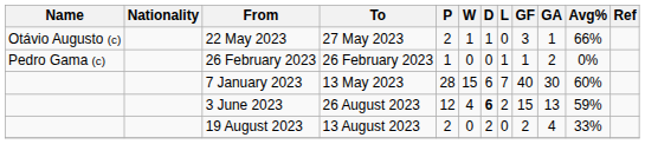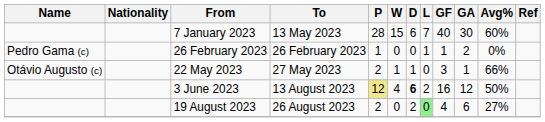rows swapped: 7 January 2023 <-> 22 May 2023
3 June 2023 | To: 26 August 2023 -> 13 August 2023
3 June 2023 | P: no background -> khaki background
3 June 2023 | GF: 15 -> 16
3 June 2023 | GA: 13 -> 12
3 June 2023 | Avg%: 59% -> 50%
19 August 2023 | To: 13 August 2023 -> 26 August 2023
19 August 2023 | L: no background -> lightgreen background
19 August 2023 | GF: 2 -> 4
19 August 2023 | GA: 4 -> 6
19 August 2023 | Avg%: 33% -> 27%
